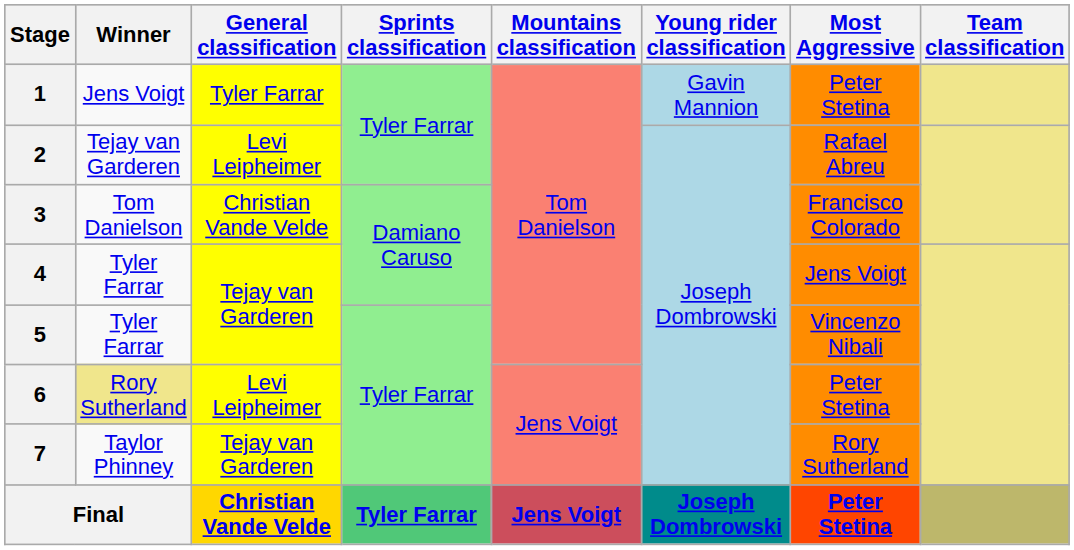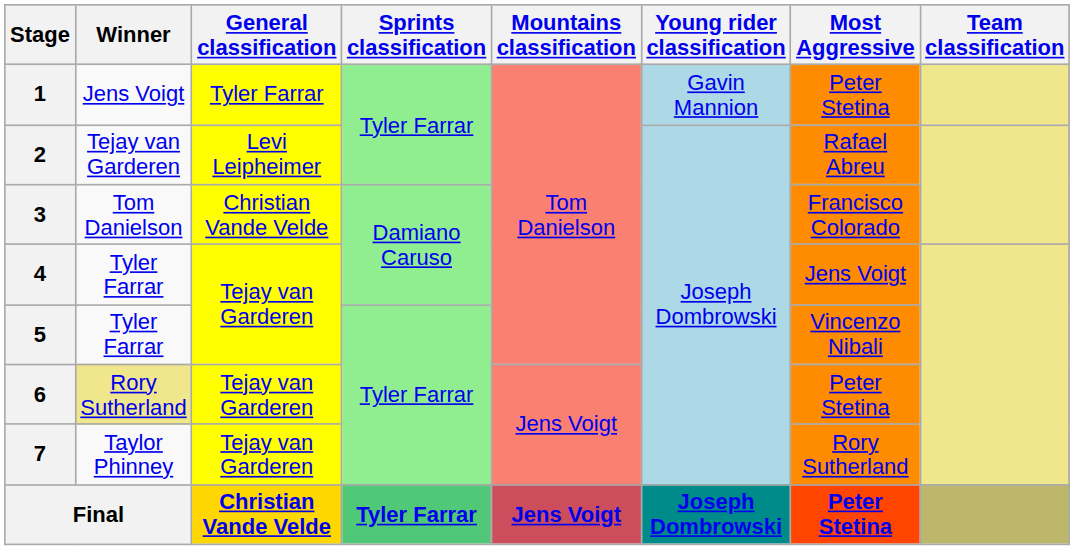6 | General classification: Levi Leipheimer -> Tejay van Garderen
